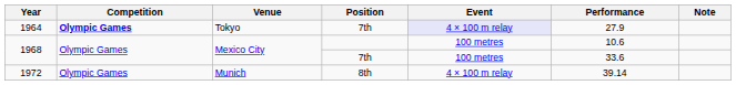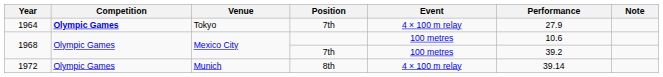1964 | Event: lavender background -> no background
1968 / 7th | Performance: 33.6 -> 39.2
